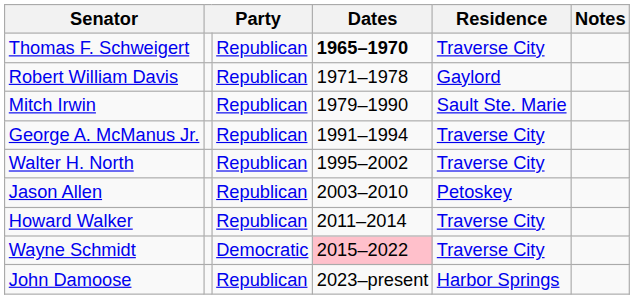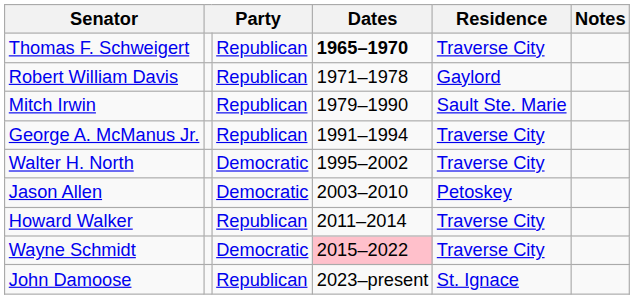Walter H. North | column 3: Republican -> Democratic
Jason Allen | column 3: Republican -> Democratic
John Damoose | Residence: Harbor Springs -> St. Ignace
